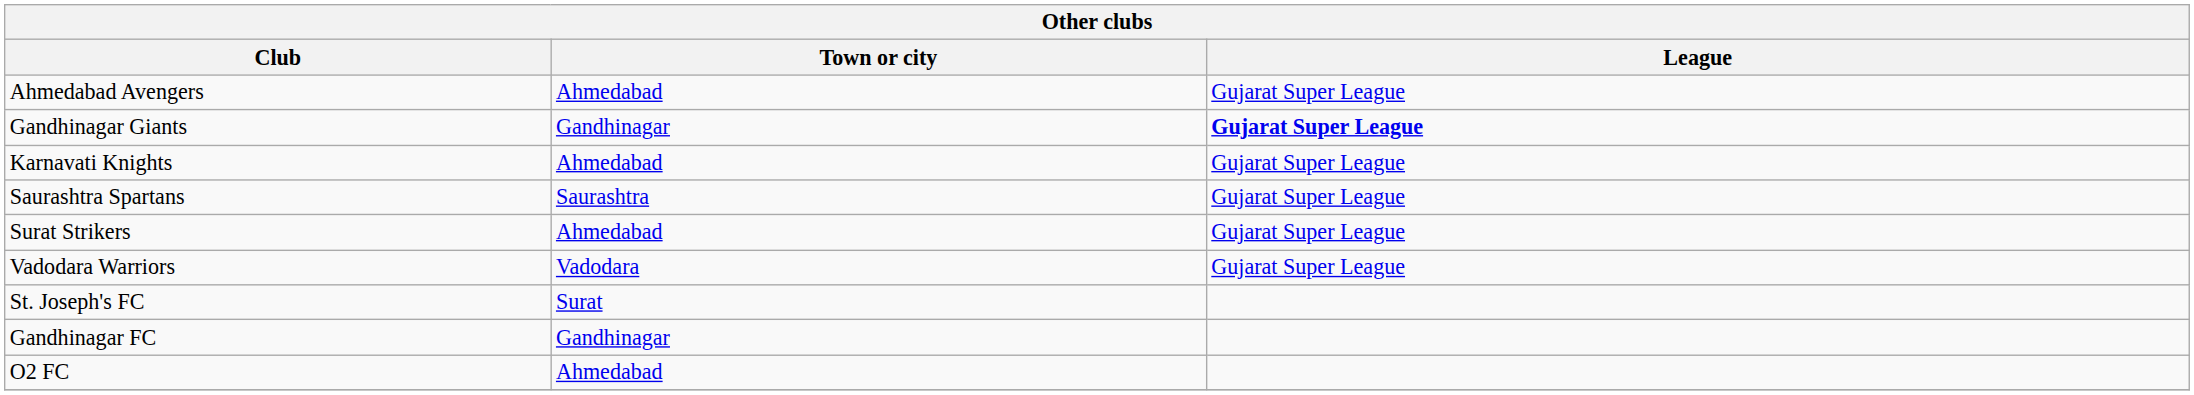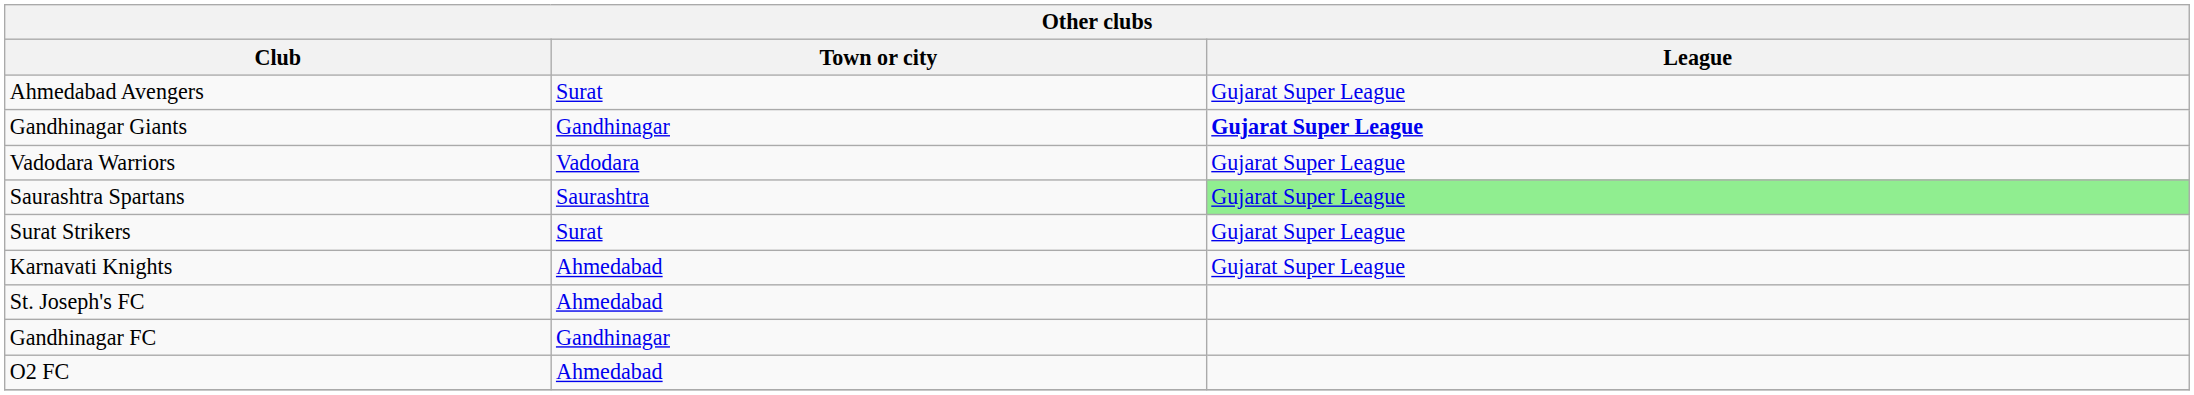Ahmedabad Avengers | Town or city: Ahmedabad -> Surat
rows swapped: Karnavati Knights <-> Vadodara Warriors
Saurashtra Spartans | League: no background -> lightgreen background
Surat Strikers | Town or city: Ahmedabad -> Surat
St. Joseph's FC | Town or city: Surat -> Ahmedabad
